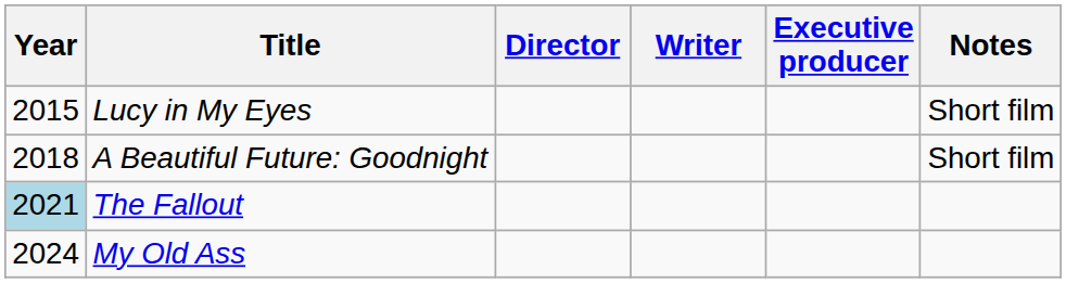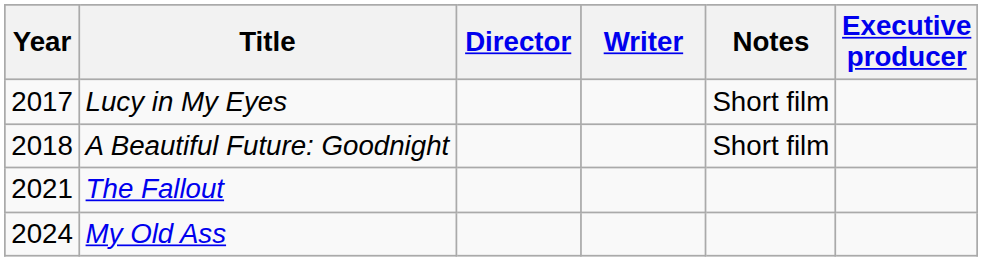columns swapped: Executive producer <-> Notes
Lucy in My Eyes | Year: 2015 -> 2017
The Fallout | Year: lightblue background -> no background
